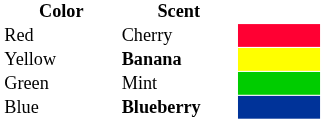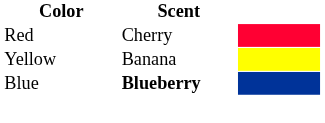Yellow | Scent: bold -> normal
- row: Green | Mint
